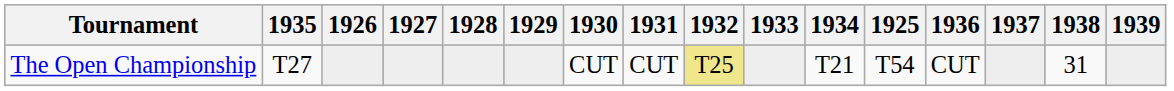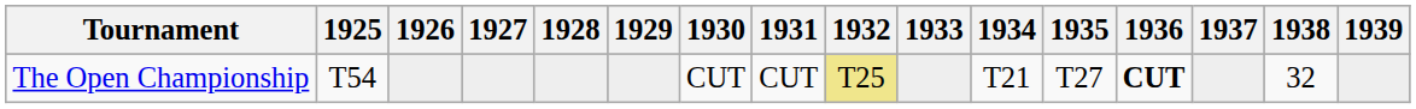columns swapped: 1925 <-> 1935
The Open Championship | 1936: normal -> bold
The Open Championship | 1938: 31 -> 32
